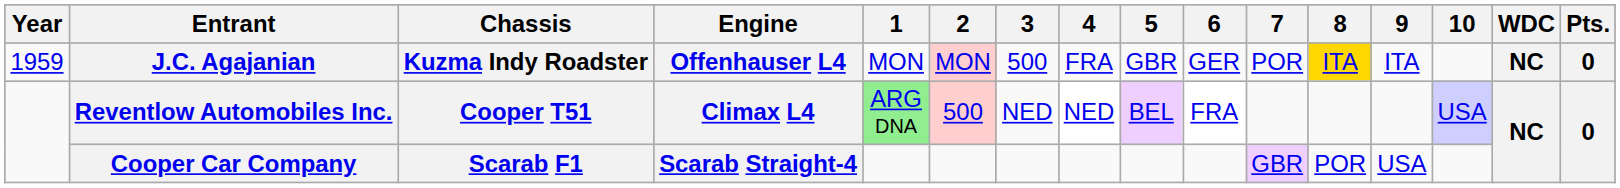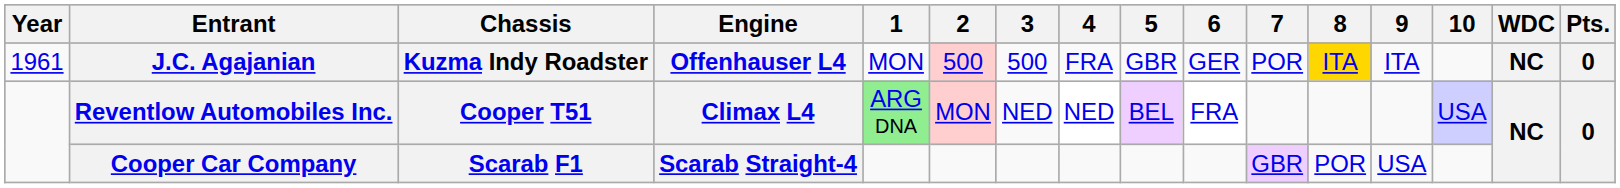J.C. Agajanian | Year: 1959 -> 1961
J.C. Agajanian | 2: MON -> 500
Reventlow Automobiles Inc. | 2: 500 -> MON
